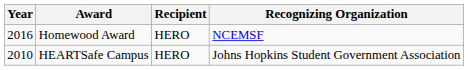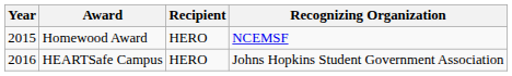Homewood Award | Year: 2016 -> 2015
HEARTSafe Campus | Year: 2010 -> 2016
